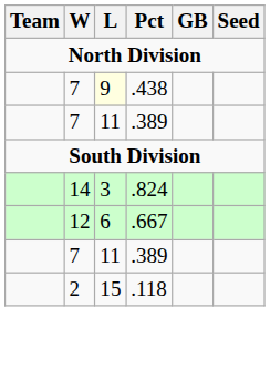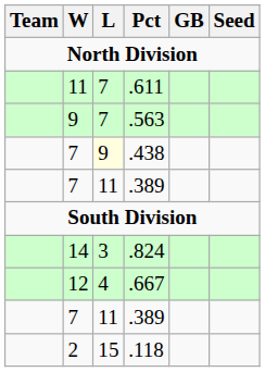+ row: 11 | 7 | .611
+ row: 9 | 7 | .563
.667 | L: 6 -> 4
